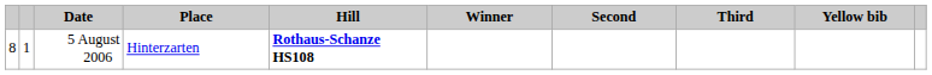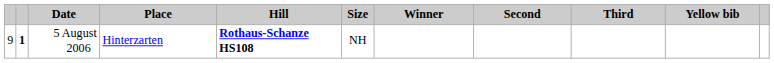+ column: Size | NH
5 August 2006 | column 1: 8 -> 9
5 August 2006 | column 2: normal -> bold
